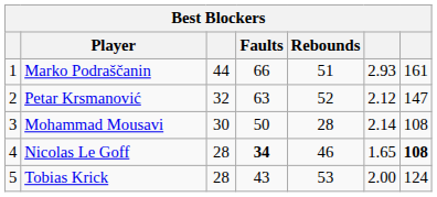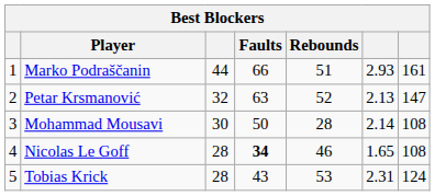Petar Krsmanović | column 6: 2.12 -> 2.13
Nicolas Le Goff | column 7: bold -> normal
Tobias Krick | column 6: 2.00 -> 2.31
